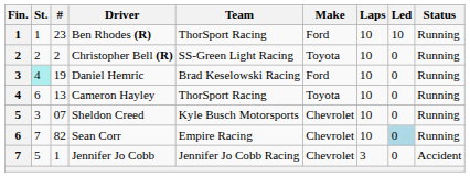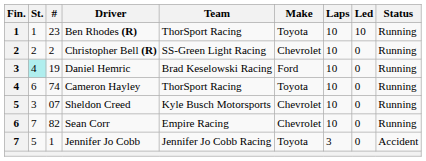Ben Rhodes (R) | Make: Ford -> Toyota
Christopher Bell (R) | Make: Toyota -> Chevrolet
Cameron Hayley | #: 13 -> 74
Sean Corr | Led: lightblue background -> no background
Jennifer Jo Cobb | Make: Chevrolet -> Toyota
